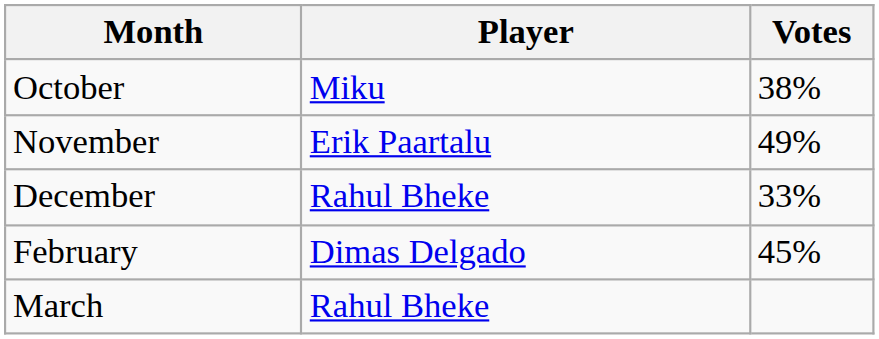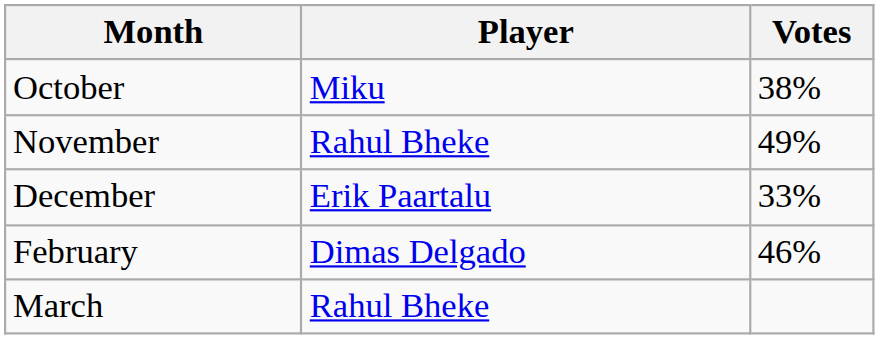November | Player: Erik Paartalu -> Rahul Bheke
December | Player: Rahul Bheke -> Erik Paartalu
February | Votes: 45% -> 46%
